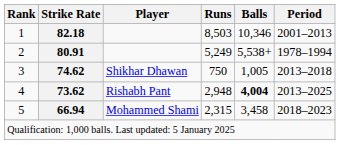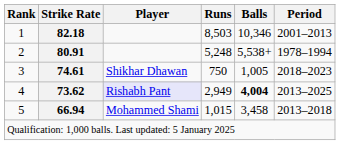2 | Runs: 5,249 -> 5,248
3 | Strike Rate: 74.62 -> 74.61
3 | Period: 2013–2018 -> 2018–2023
4 | Player: no background -> lavender background
4 | Runs: 2,948 -> 2,949
5 | Runs: 2,315 -> 1,015
5 | Period: 2018–2023 -> 2013–2018
